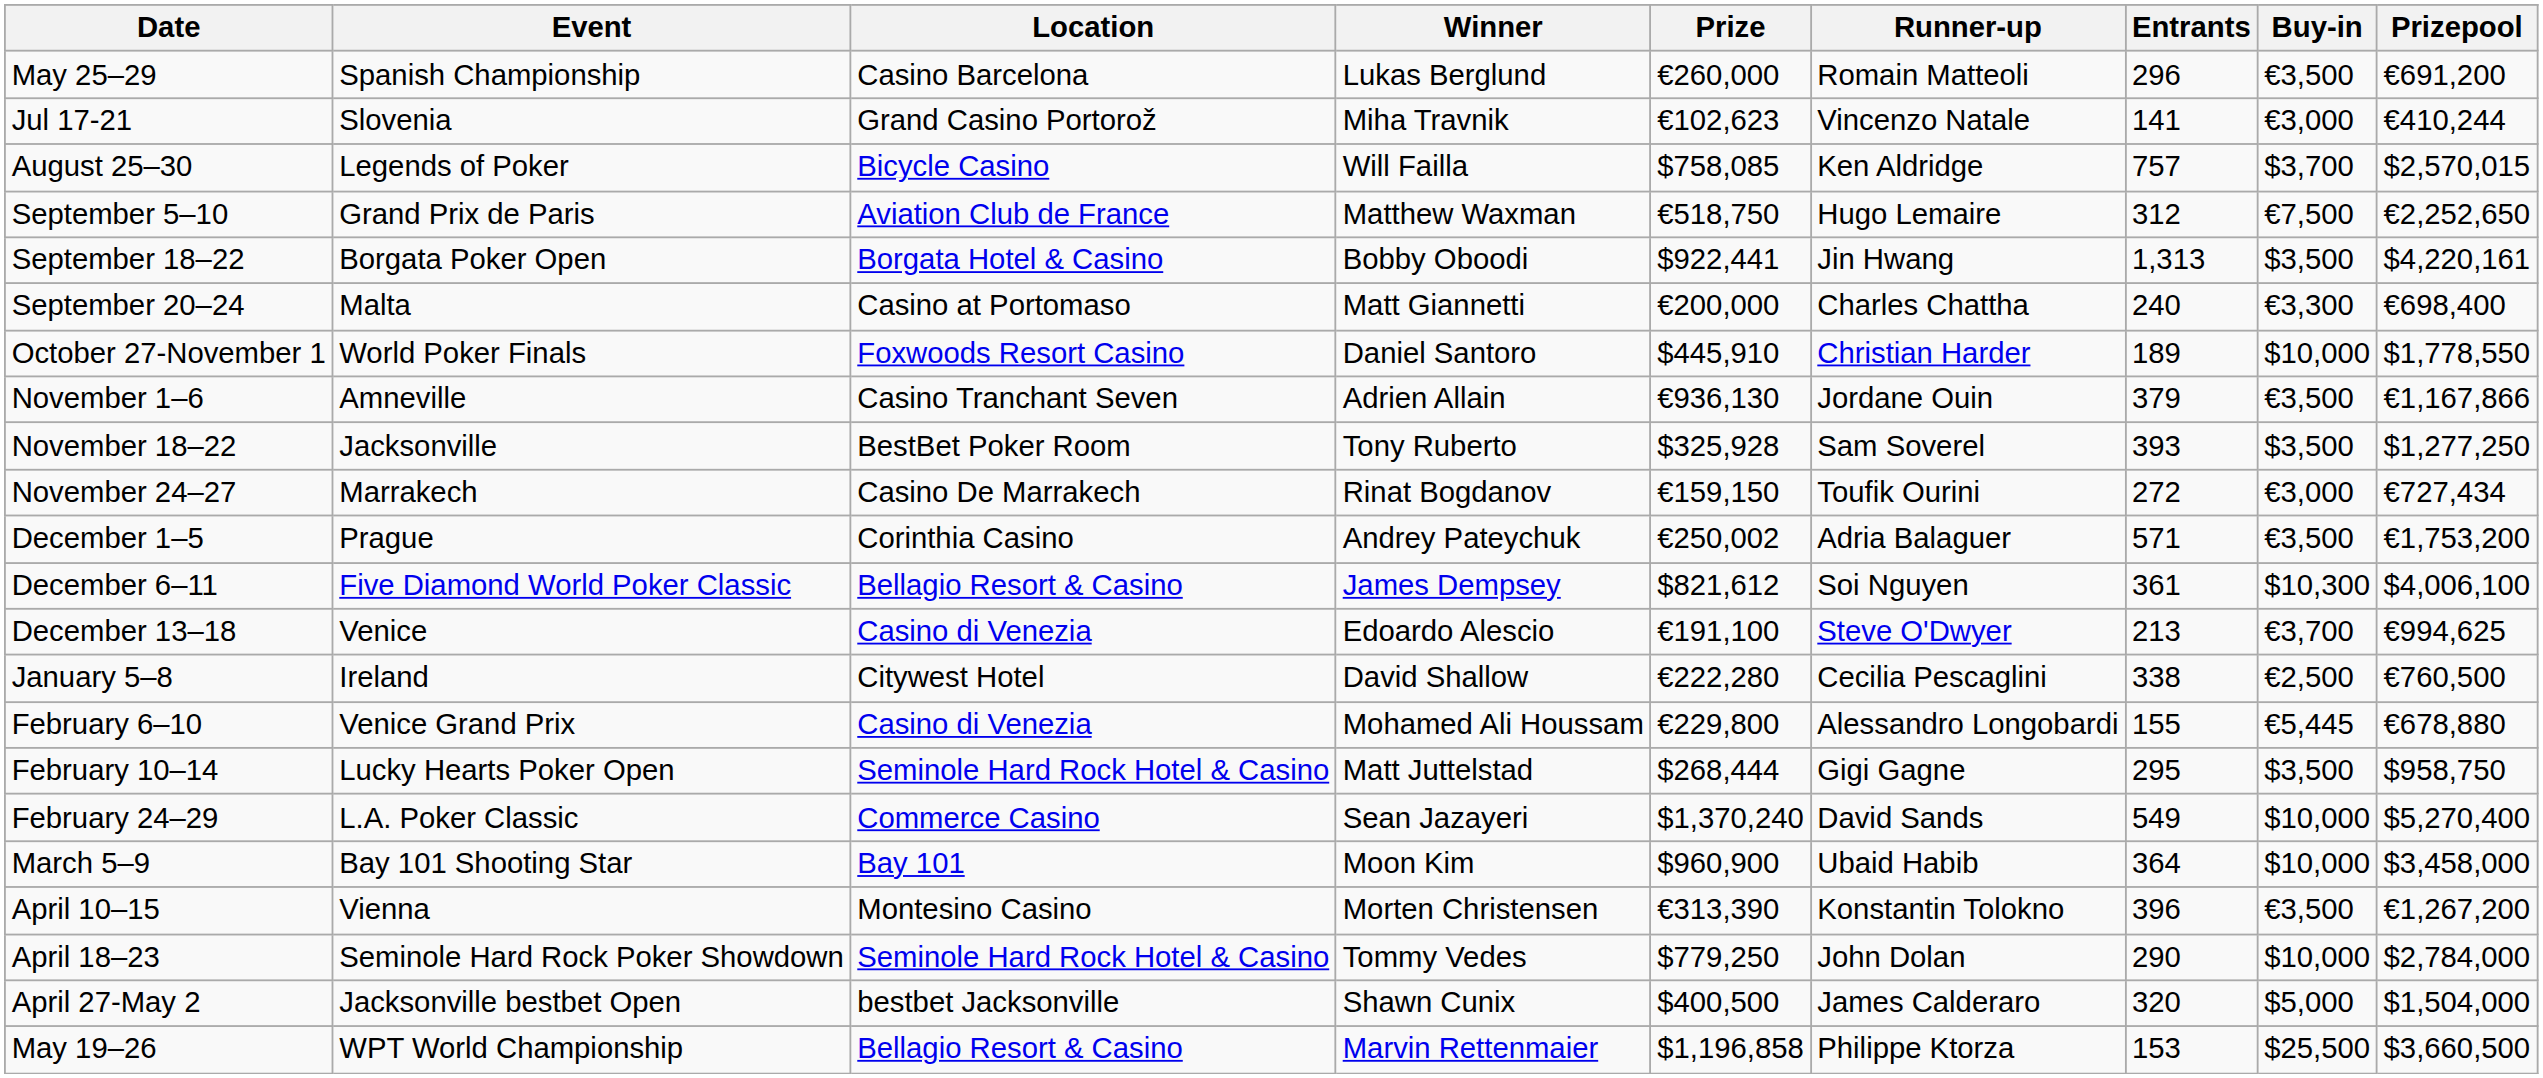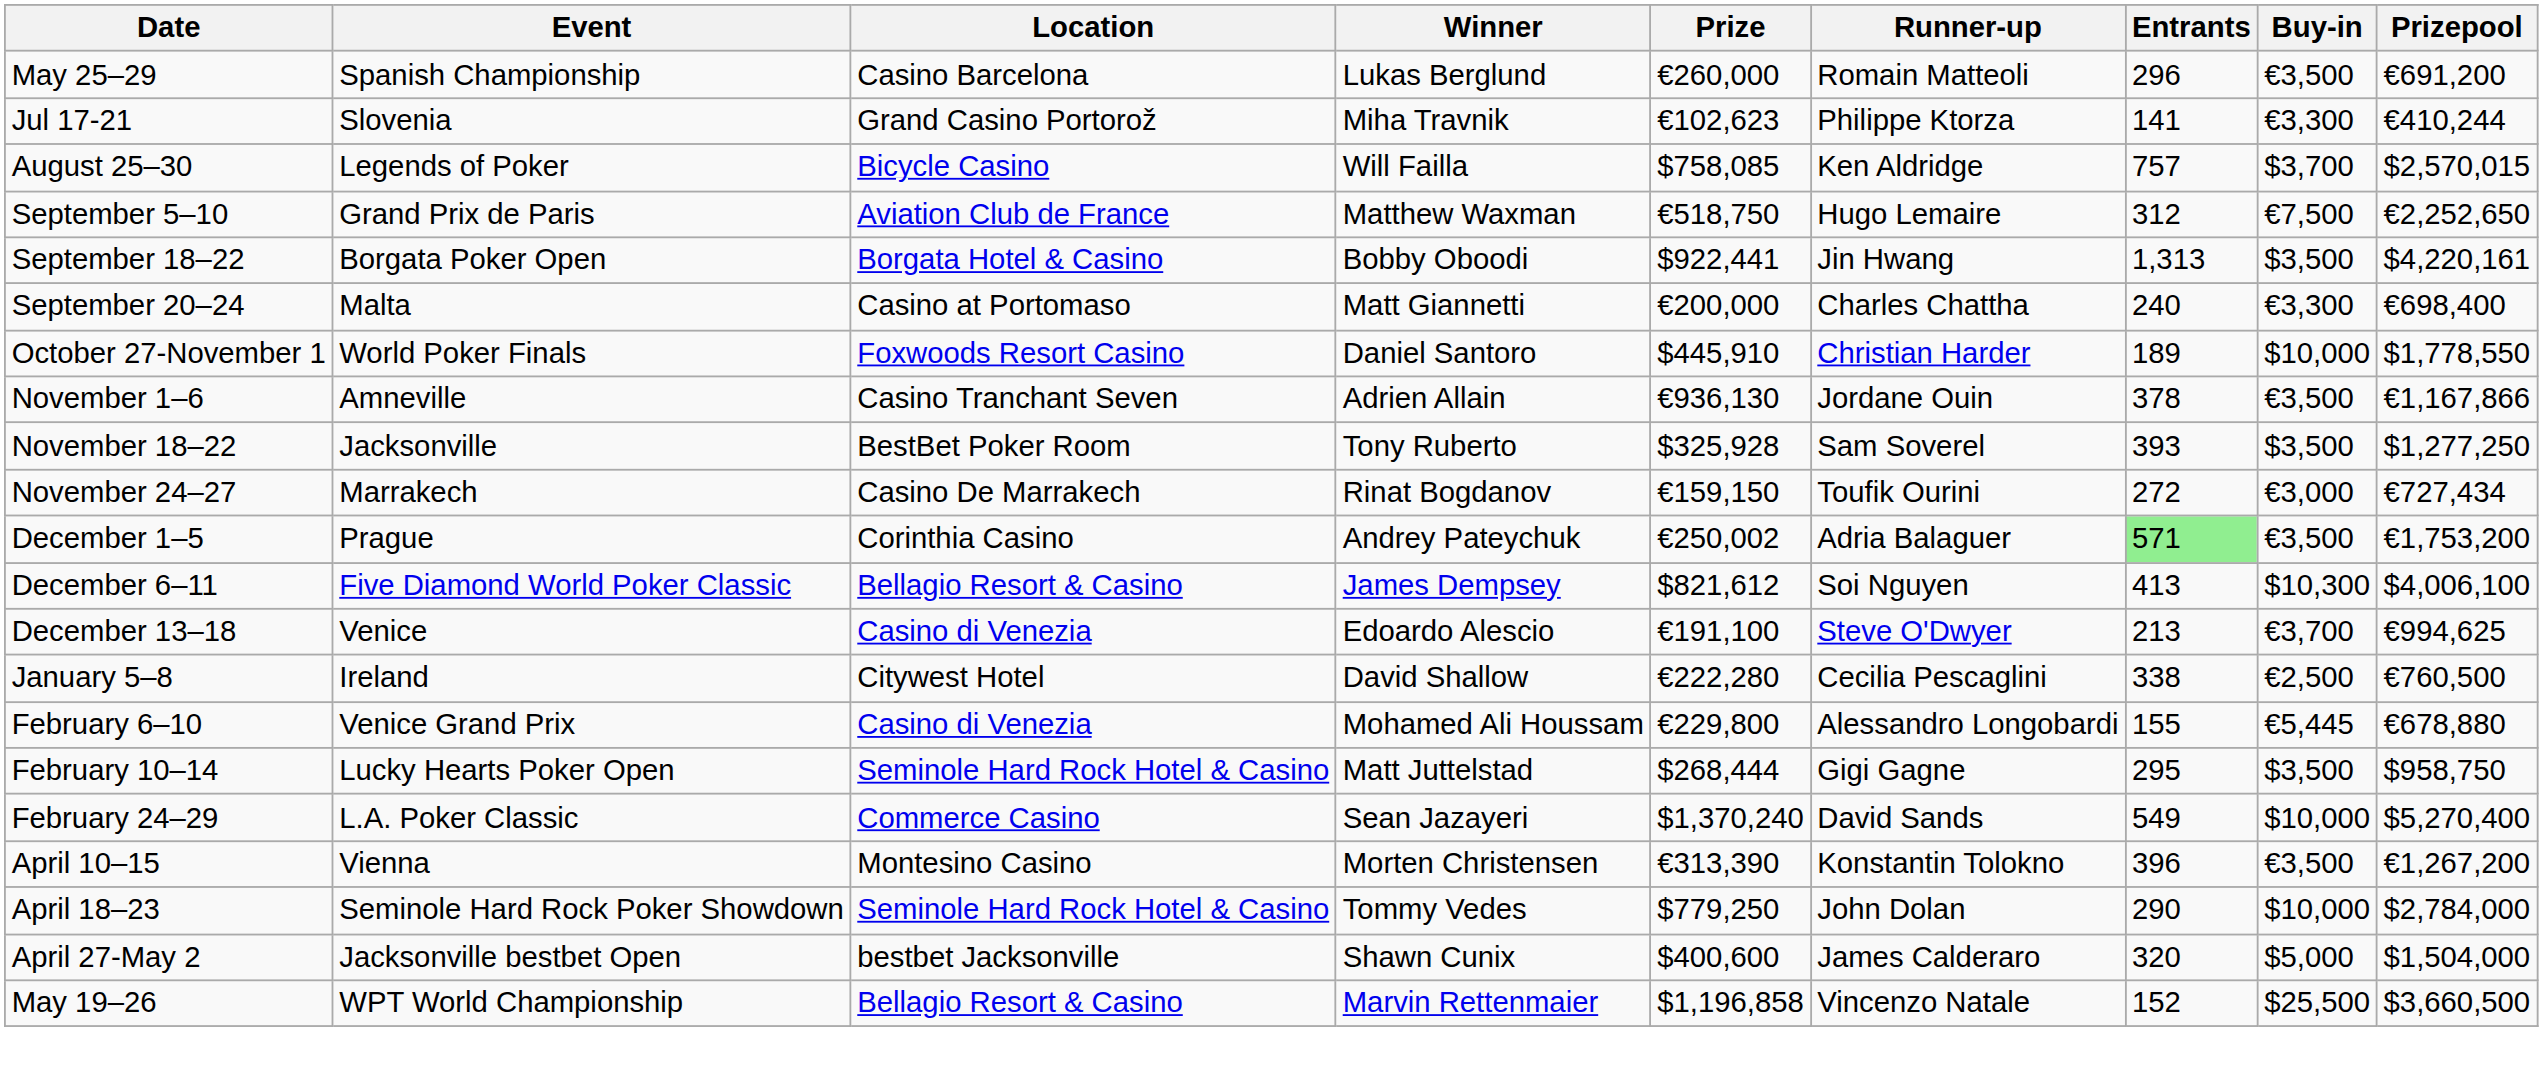Jul 17-21 | Runner-up: Vincenzo Natale -> Philippe Ktorza
Jul 17-21 | Buy-in: €3,000 -> €3,300
November 1–6 | Entrants: 379 -> 378
December 1–5 | Entrants: no background -> lightgreen background
December 6–11 | Entrants: 361 -> 413
- row: March 5–9 | Bay 101 Shooting Star | Bay 101 | Moon Kim | $960,900 | Ubaid Habib | 364 | $10,000 | $3,458,000
April 27-May 2 | Prize: $400,500 -> $400,600
May 19–26 | Runner-up: Philippe Ktorza -> Vincenzo Natale
May 19–26 | Entrants: 153 -> 152
